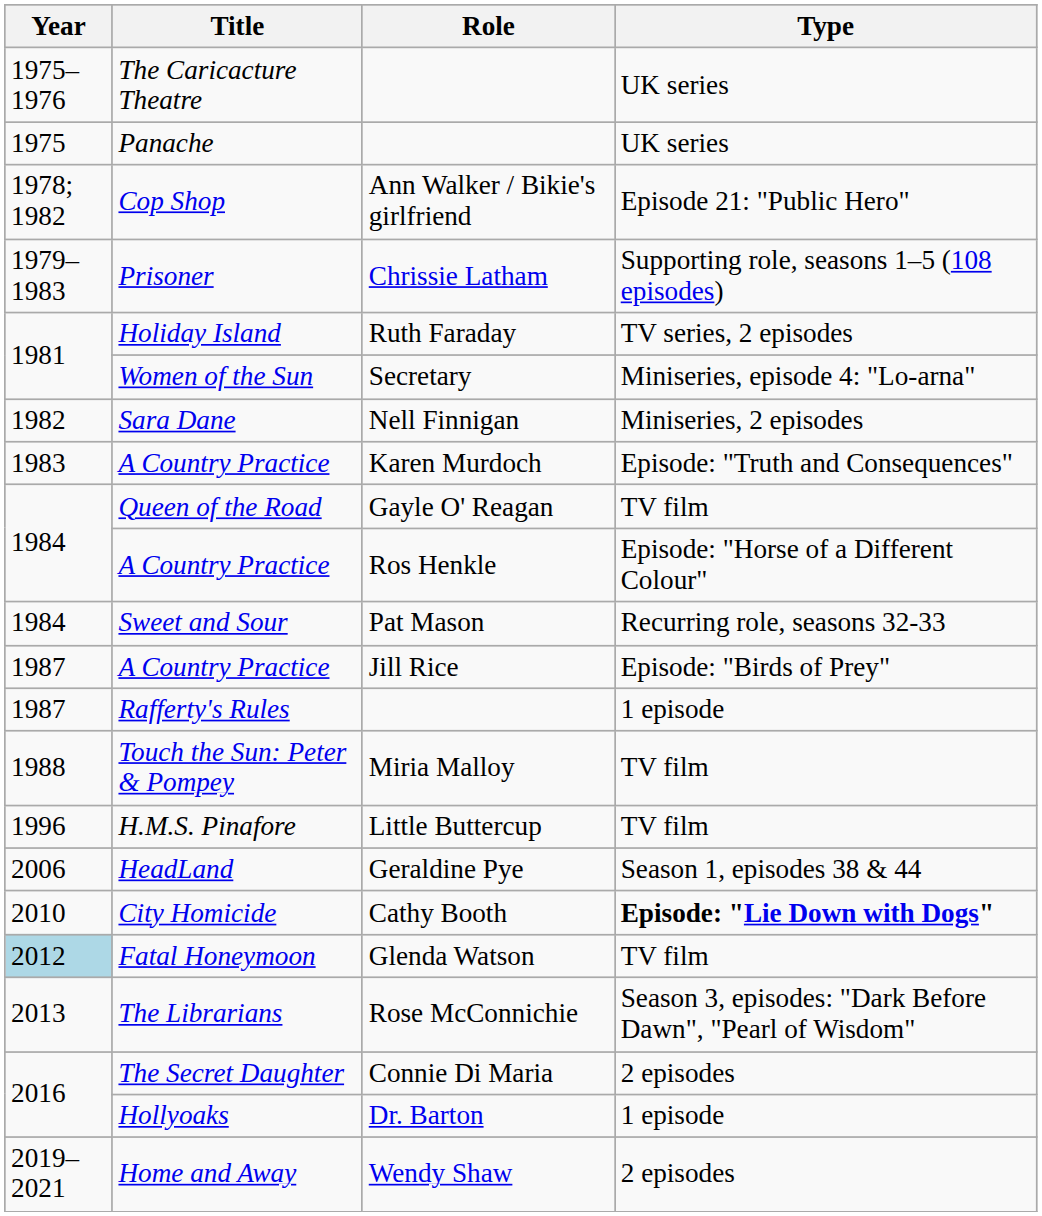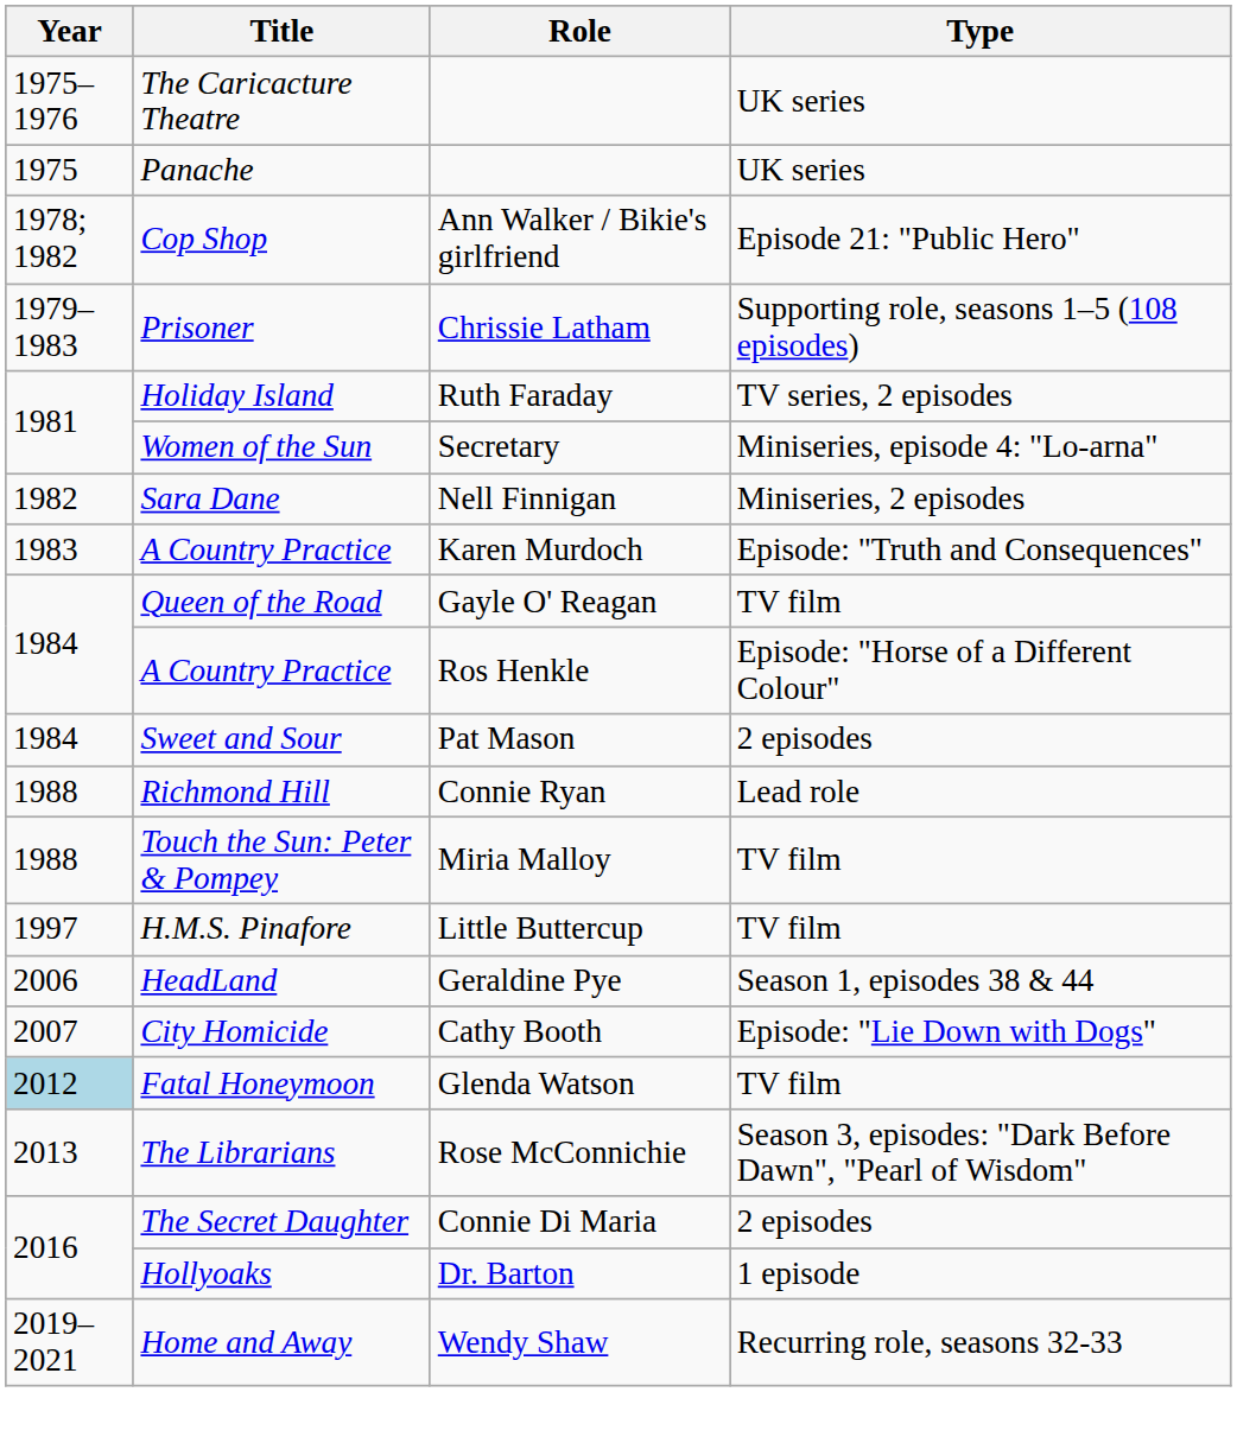Sweet and Sour | Type: Recurring role, seasons 32-33 -> 2 episodes
- row: 1987 | A Country Practice | Jill Rice | Episode: "Birds of Prey"
- row: 1987 | Rafferty's Rules | 1 episode
+ row: 1988 | Richmond Hill | Connie Ryan | Lead role
H.M.S. Pinafore | Year: 1996 -> 1997
City Homicide | Year: 2010 -> 2007
City Homicide | Type: bold -> normal
Home and Away | Type: 2 episodes -> Recurring role, seasons 32-33
